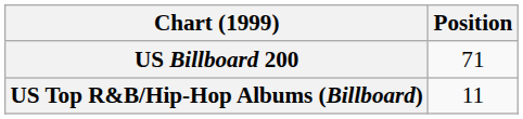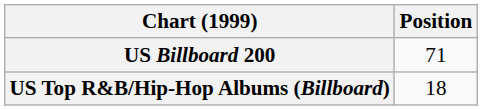US Top R&B/Hip-Hop Albums (Billboard) | Position: 11 -> 18
